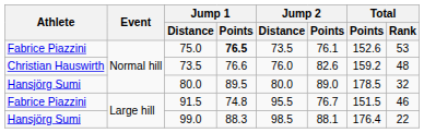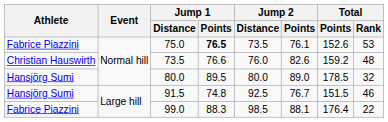91.5 | Athlete: Fabrice Piazzini -> Hansjörg Sumi
91.5 | Jump 2 / Distance: 95.5 -> 92.5
99.0 | Athlete: Hansjörg Sumi -> Fabrice Piazzini
